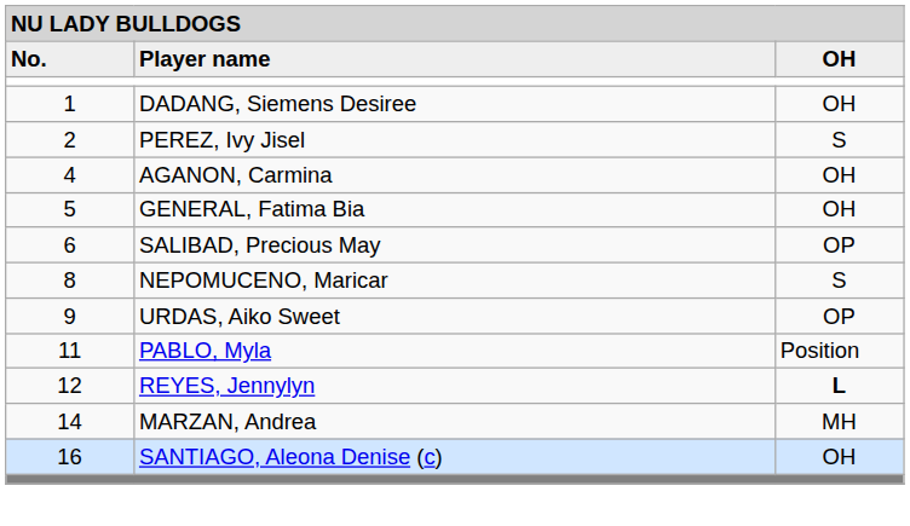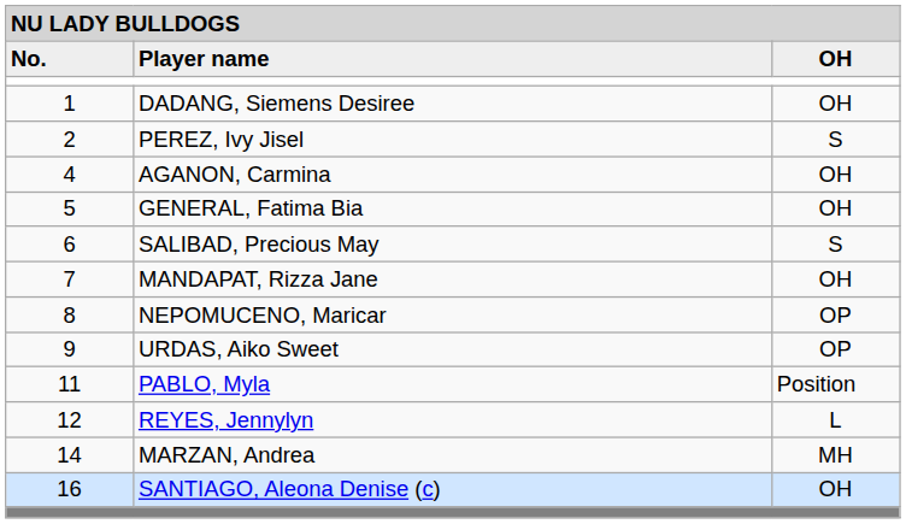SALIBAD, Precious May | column 3: OP -> S
+ row: 7 | MANDAPAT, Rizza Jane | OH
NEPOMUCENO, Maricar | column 3: S -> OP
REYES, Jennylyn | column 3: bold -> normal
